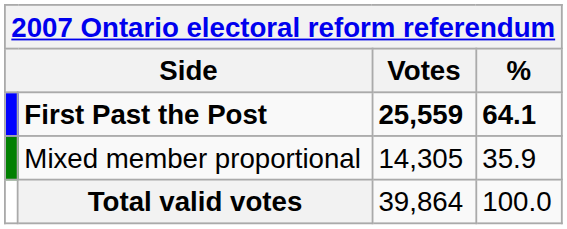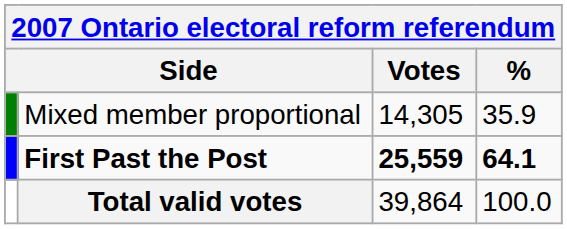rows swapped: First Past the Post <-> Mixed member proportional
